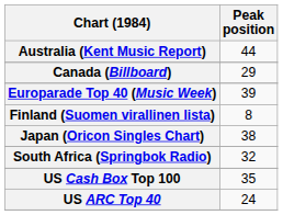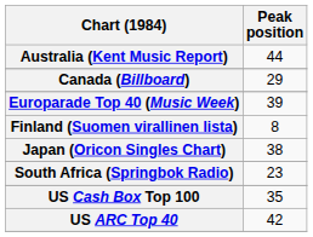South Africa (Springbok Radio) | Peak position: 32 -> 23
US ARC Top 40 | Peak position: 24 -> 42
